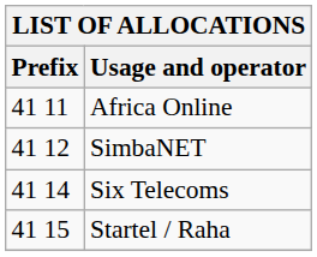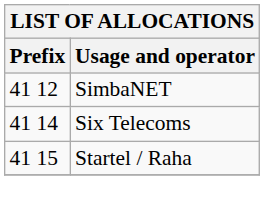- row: 41 11 | Africa Online
